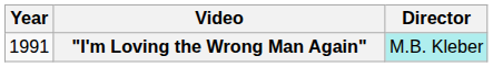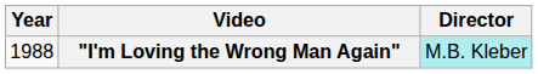"I'm Loving the Wrong Man Again" | Year: 1991 -> 1988
